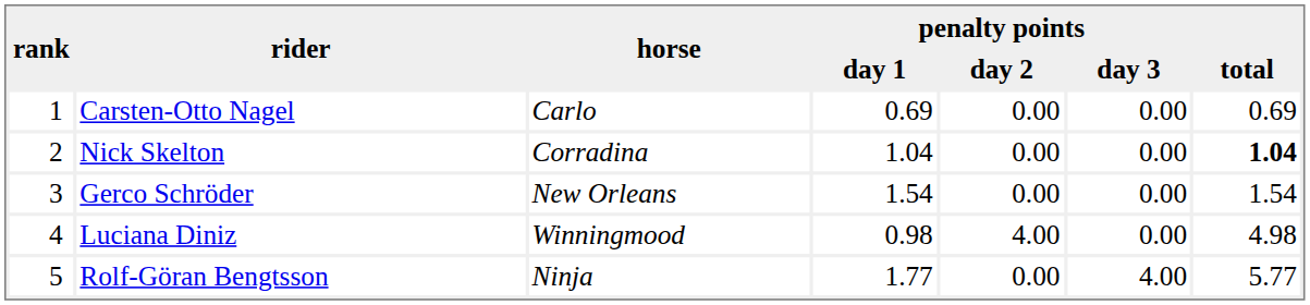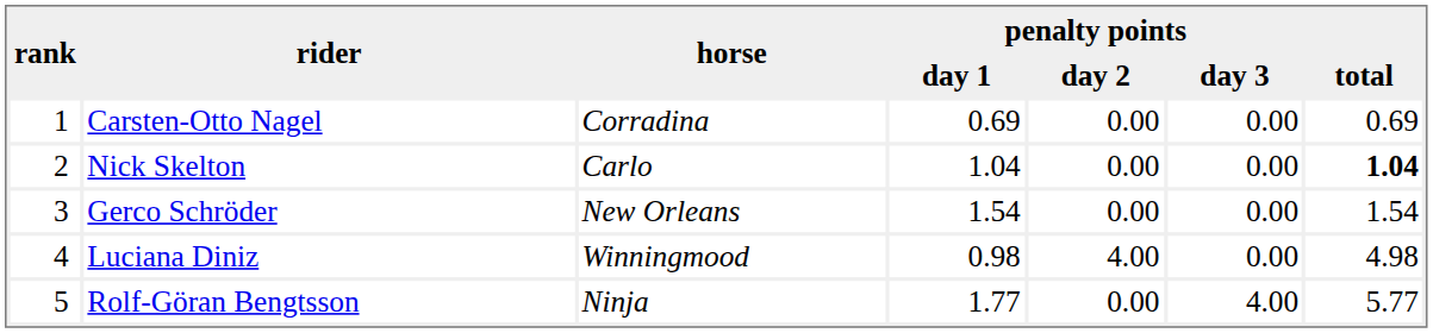Carsten-Otto Nagel | horse: Carlo -> Corradina
Nick Skelton | horse: Corradina -> Carlo
